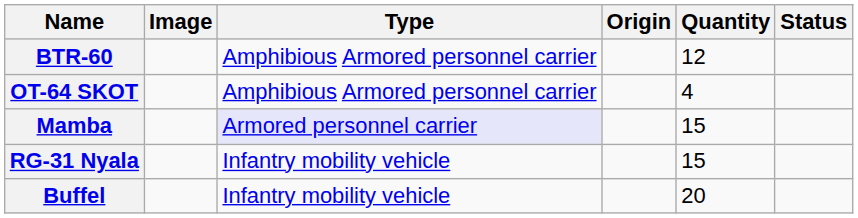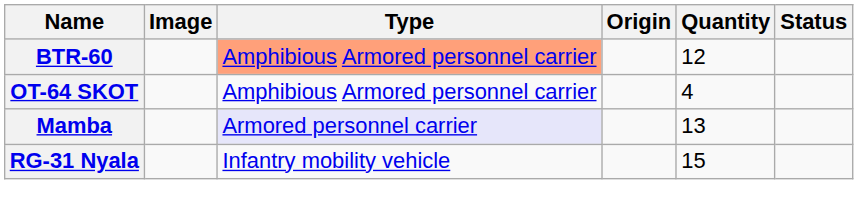BTR-60 | Type: no background -> lightsalmon background
Mamba | Quantity: 15 -> 13
- row: Buffel | Infantry mobility vehicle | 20
